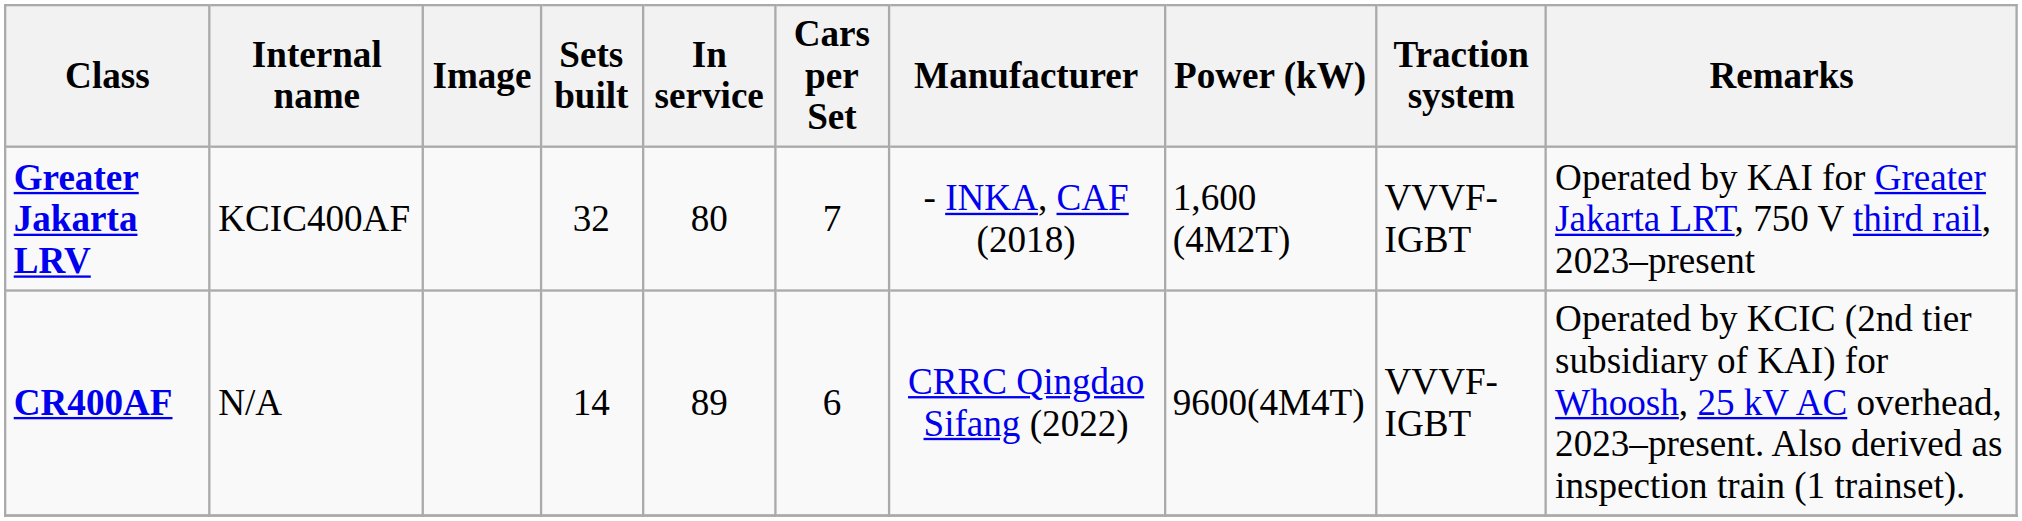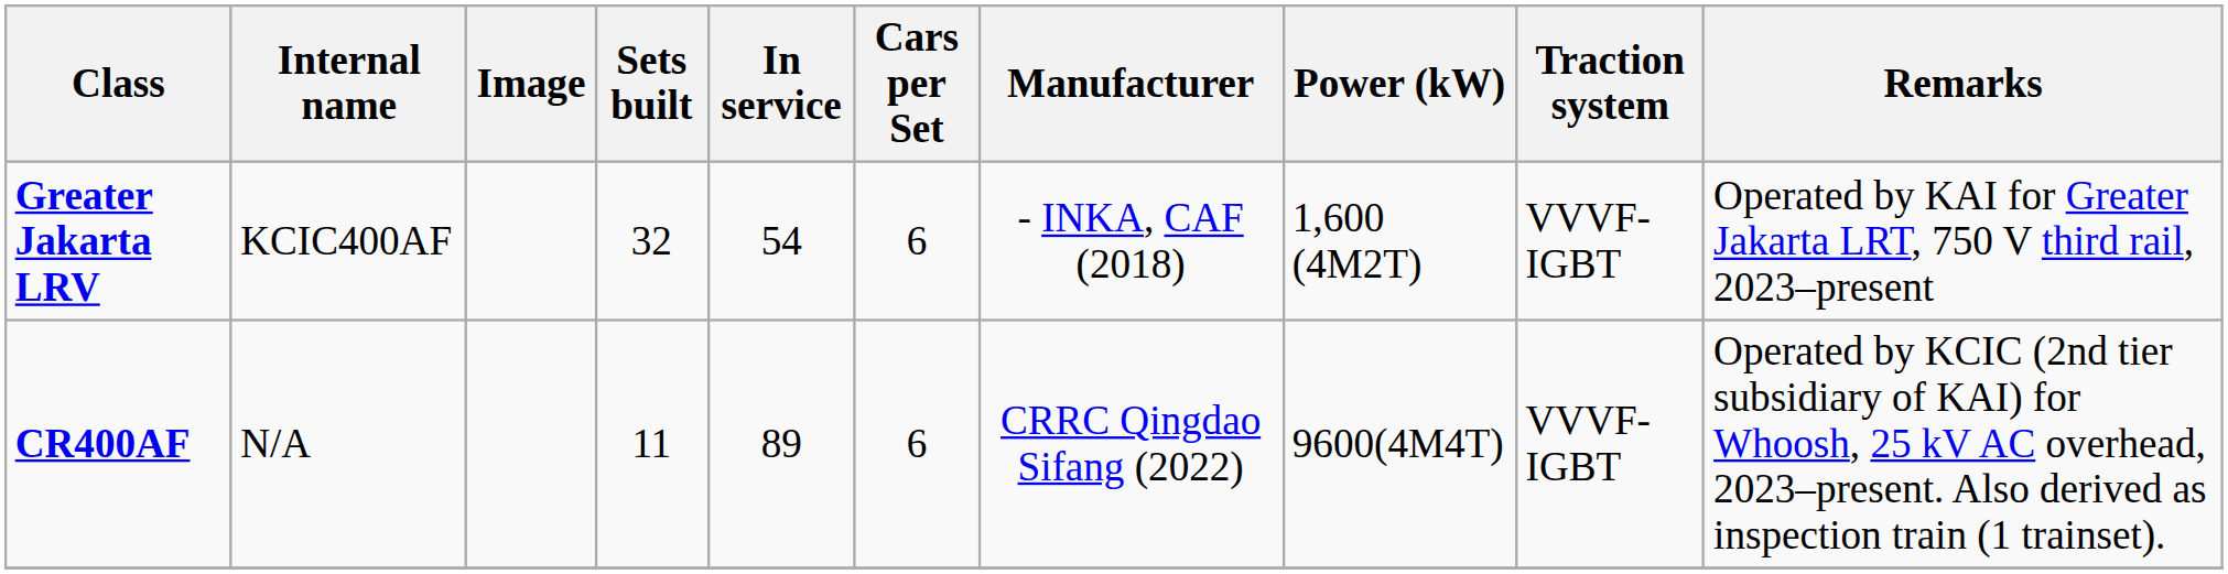Greater Jakarta LRV | In service: 80 -> 54
Greater Jakarta LRV | Cars per Set: 7 -> 6
CR400AF | Sets built: 14 -> 11
